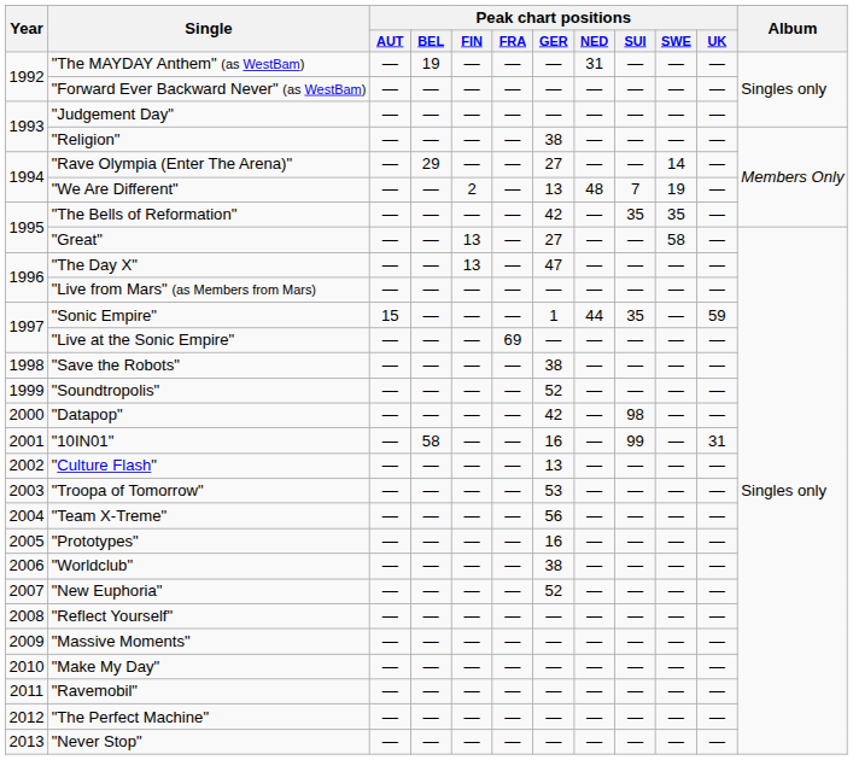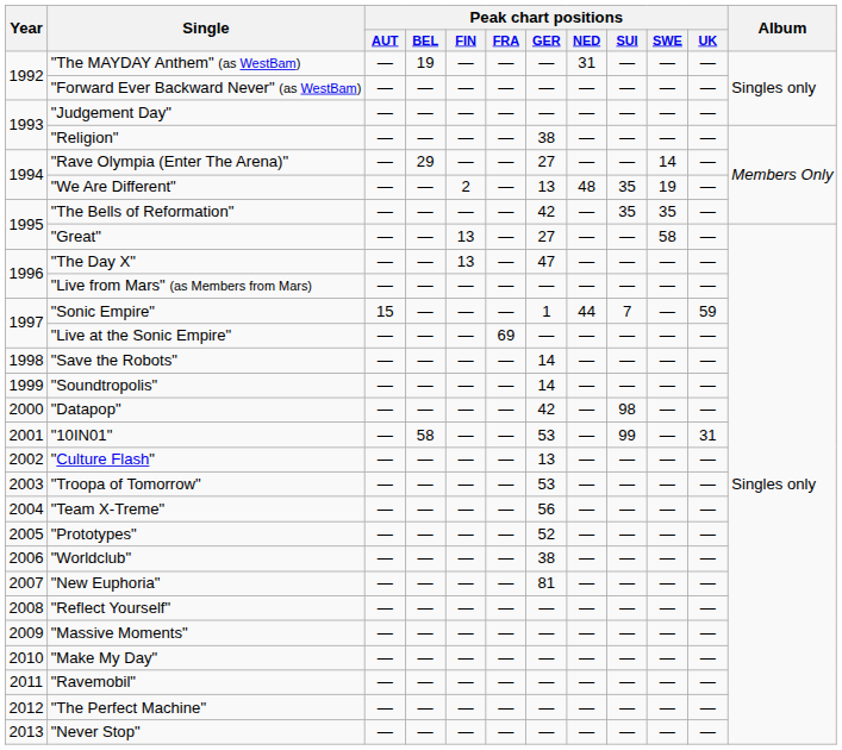"We Are Different" | Peak chart positions / SUI: 7 -> 35
"Sonic Empire" | Peak chart positions / SUI: 35 -> 7
"Save the Robots" | Peak chart positions / GER: 38 -> 14
"Soundtropolis" | Peak chart positions / GER: 52 -> 14
"10IN01" | Peak chart positions / GER: 16 -> 53
"Prototypes" | Peak chart positions / GER: 16 -> 52
"New Euphoria" | Peak chart positions / GER: 52 -> 81
